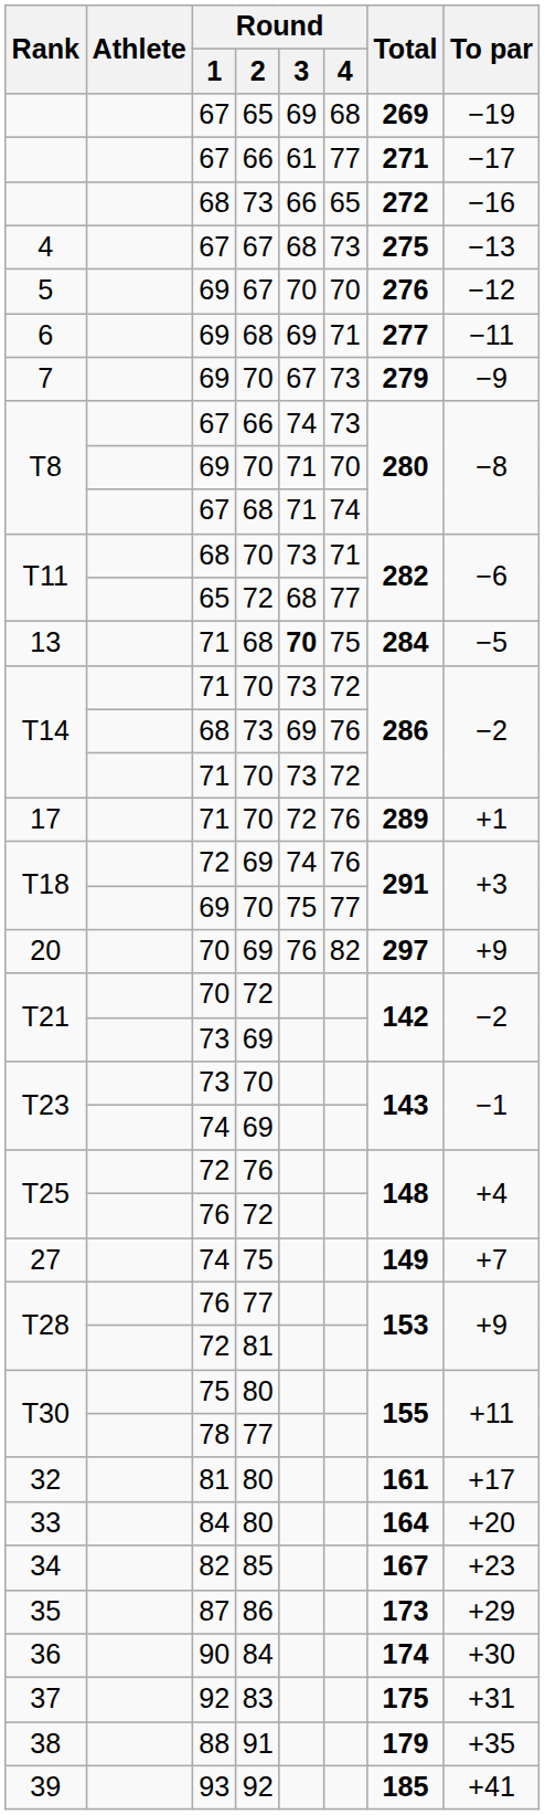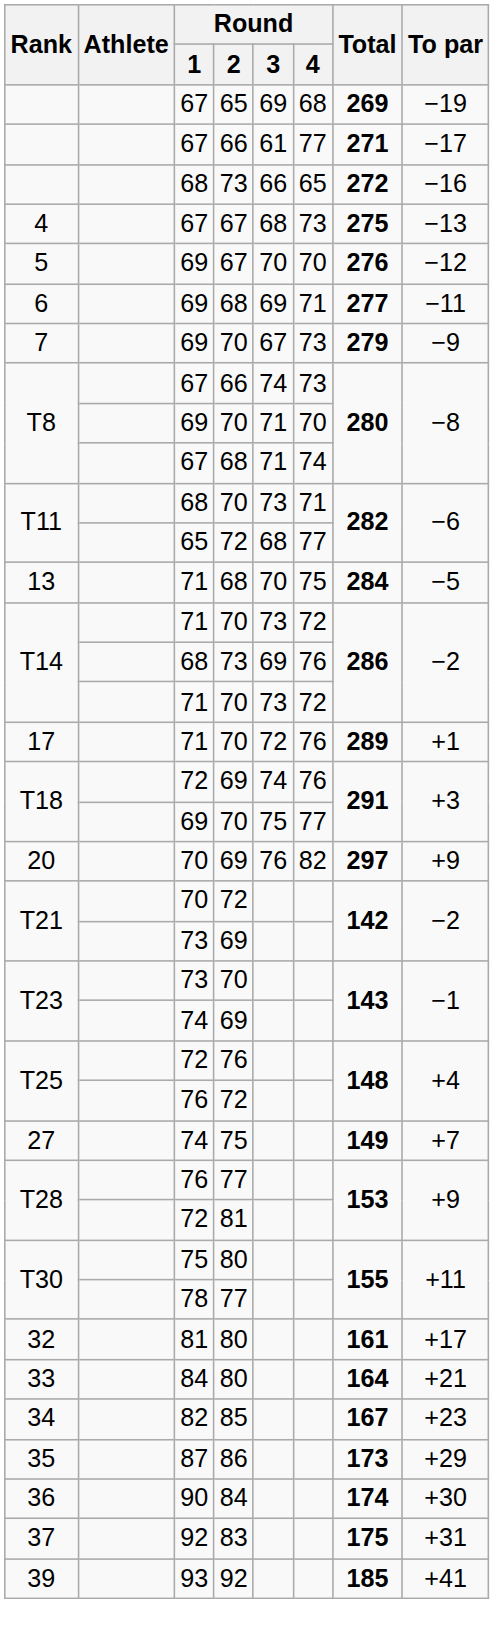13 | Round / 3: bold -> normal
33 | To par: +20 -> +21
- row: 38 | 88 | 91 | 179 | +35
